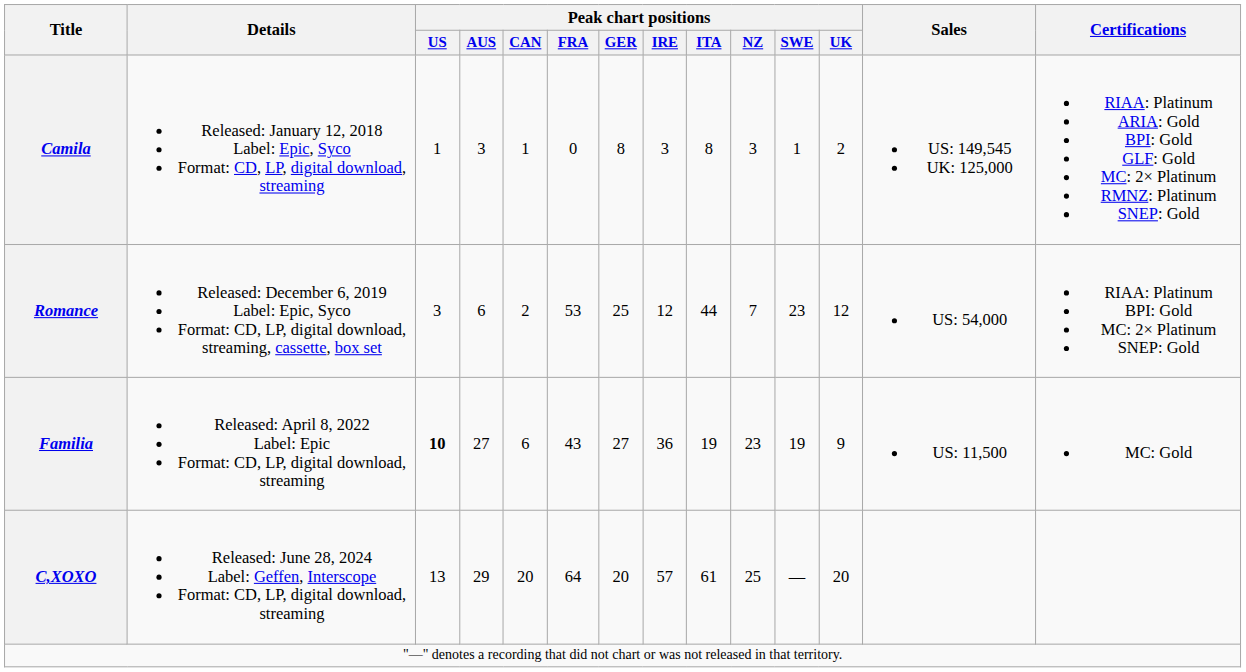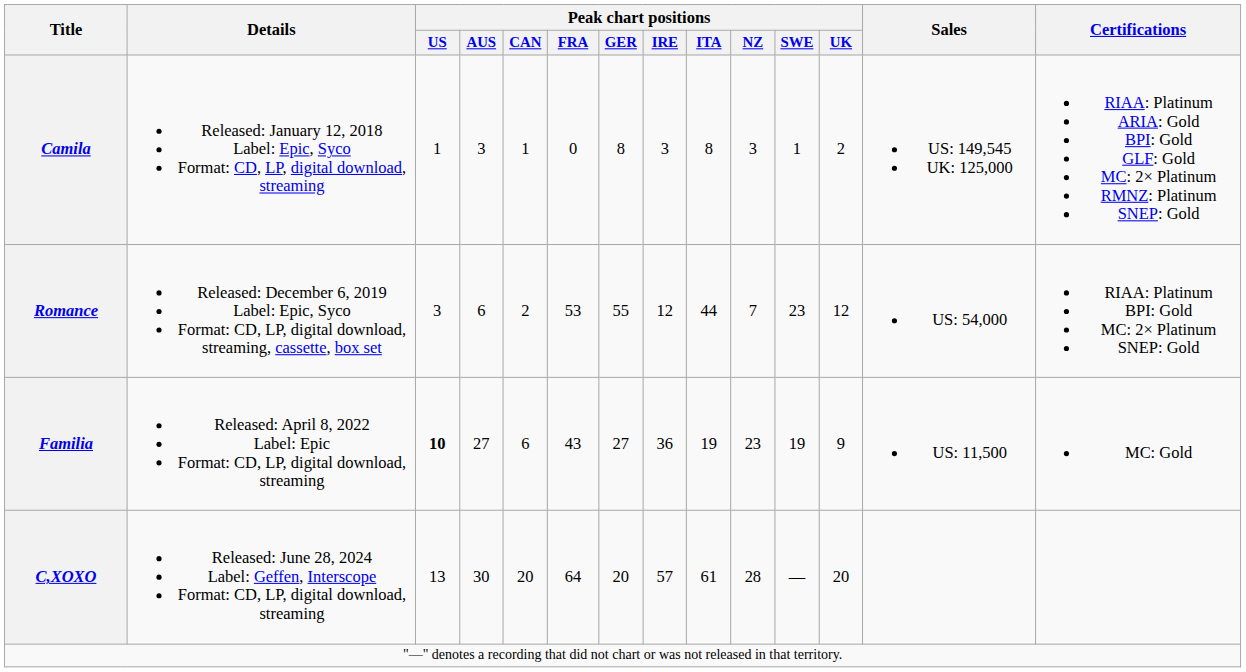Romance | Peak chart positions / GER: 25 -> 55
C,XOXO | Peak chart positions / AUS: 29 -> 30
C,XOXO | Peak chart positions / NZ: 25 -> 28
